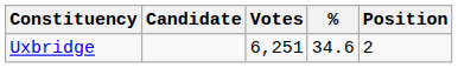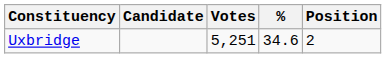Uxbridge | Votes: 6,251 -> 5,251
